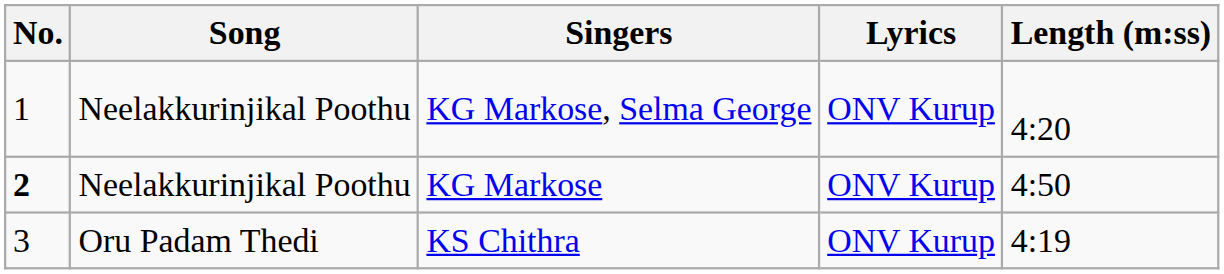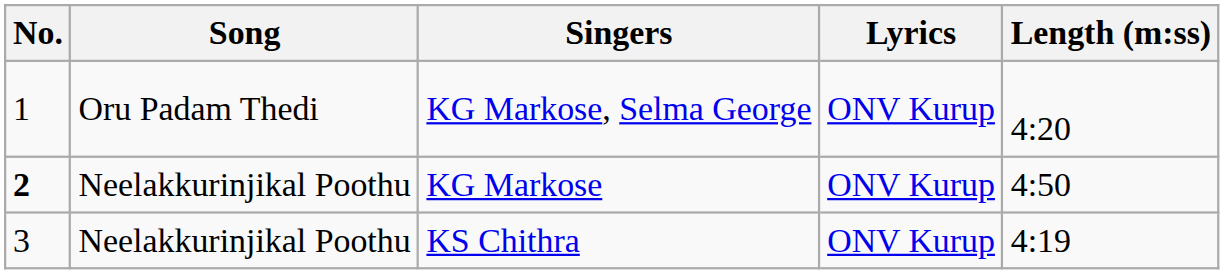KG Markose, Selma George | Song: Neelakkurinjikal Poothu -> Oru Padam Thedi
KS Chithra | Song: Oru Padam Thedi -> Neelakkurinjikal Poothu
